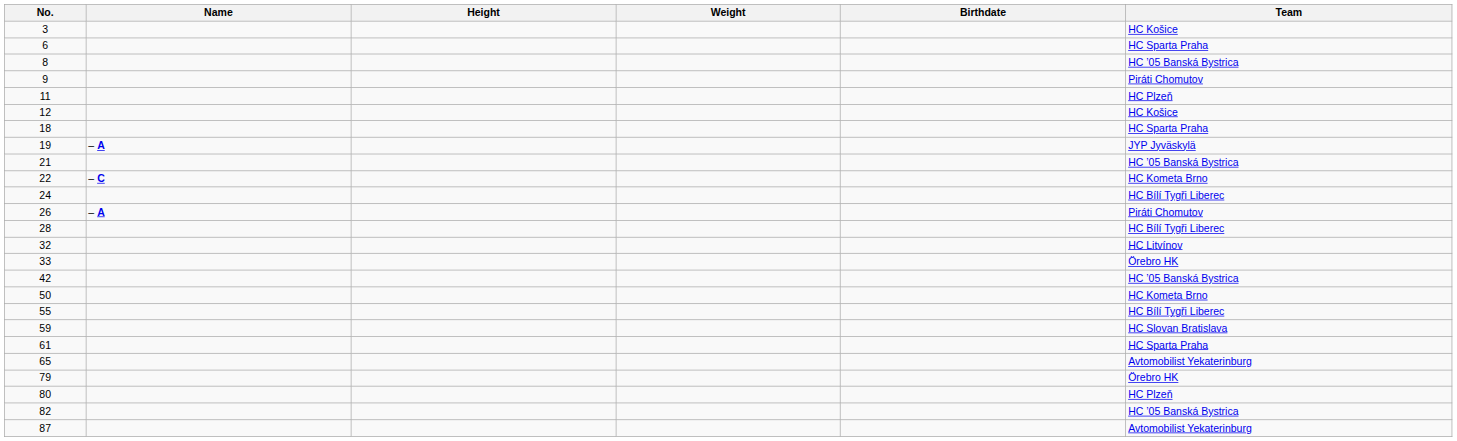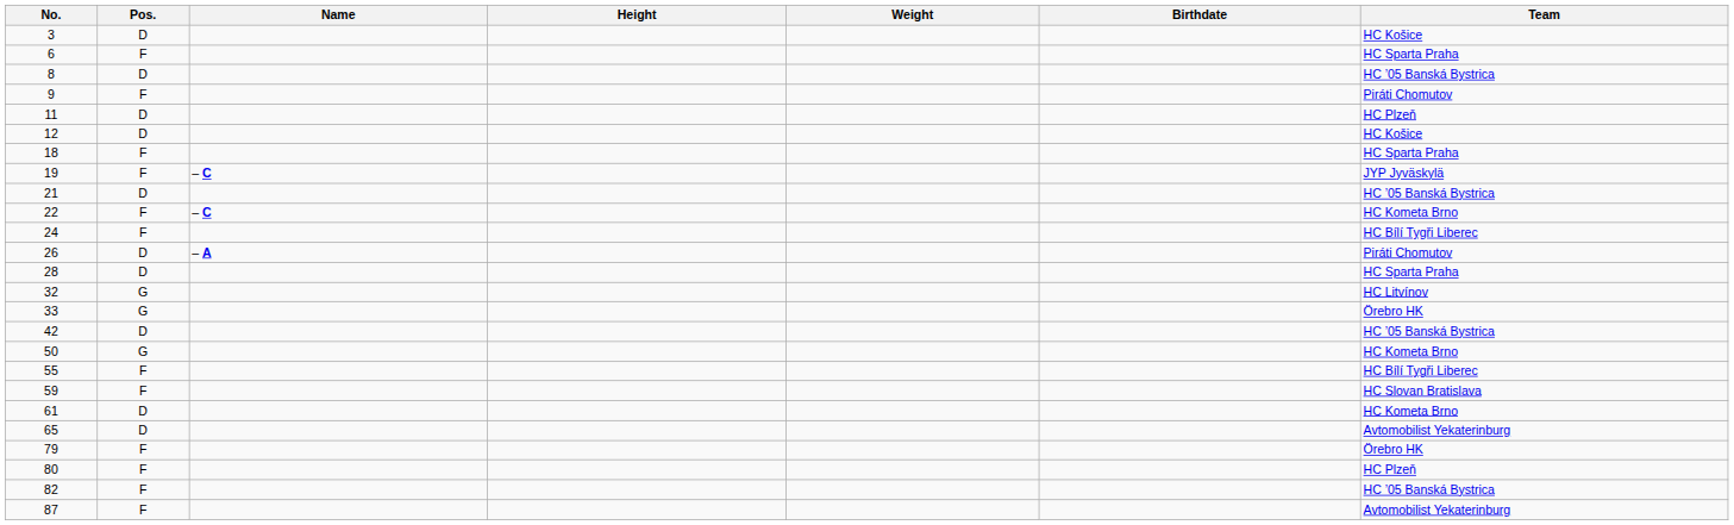+ column: Pos. | D | F | D | F | D | D | F | F | D | F | F | D | D | G | G | D | G | F | F | D | D | F | F | F | F
19 | Name: – A -> – C
28 | Team: HC Bílí Tygři Liberec -> HC Sparta Praha
61 | Team: HC Sparta Praha -> HC Kometa Brno
